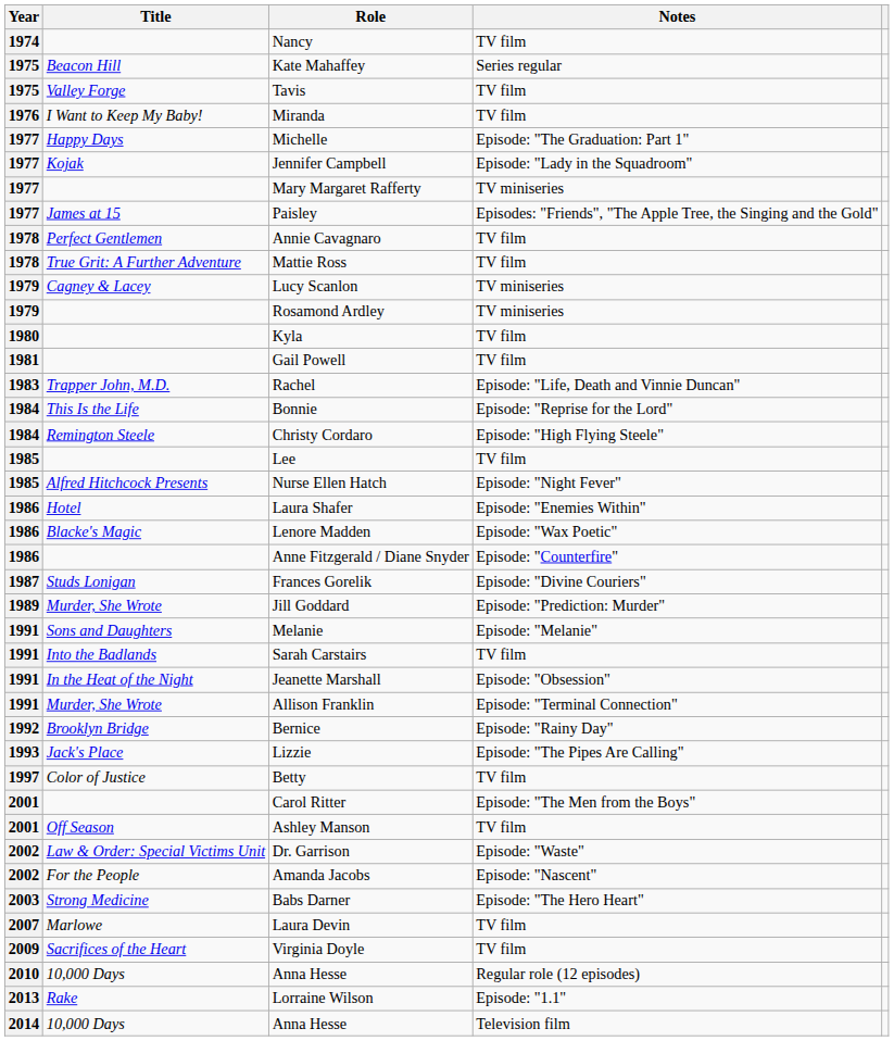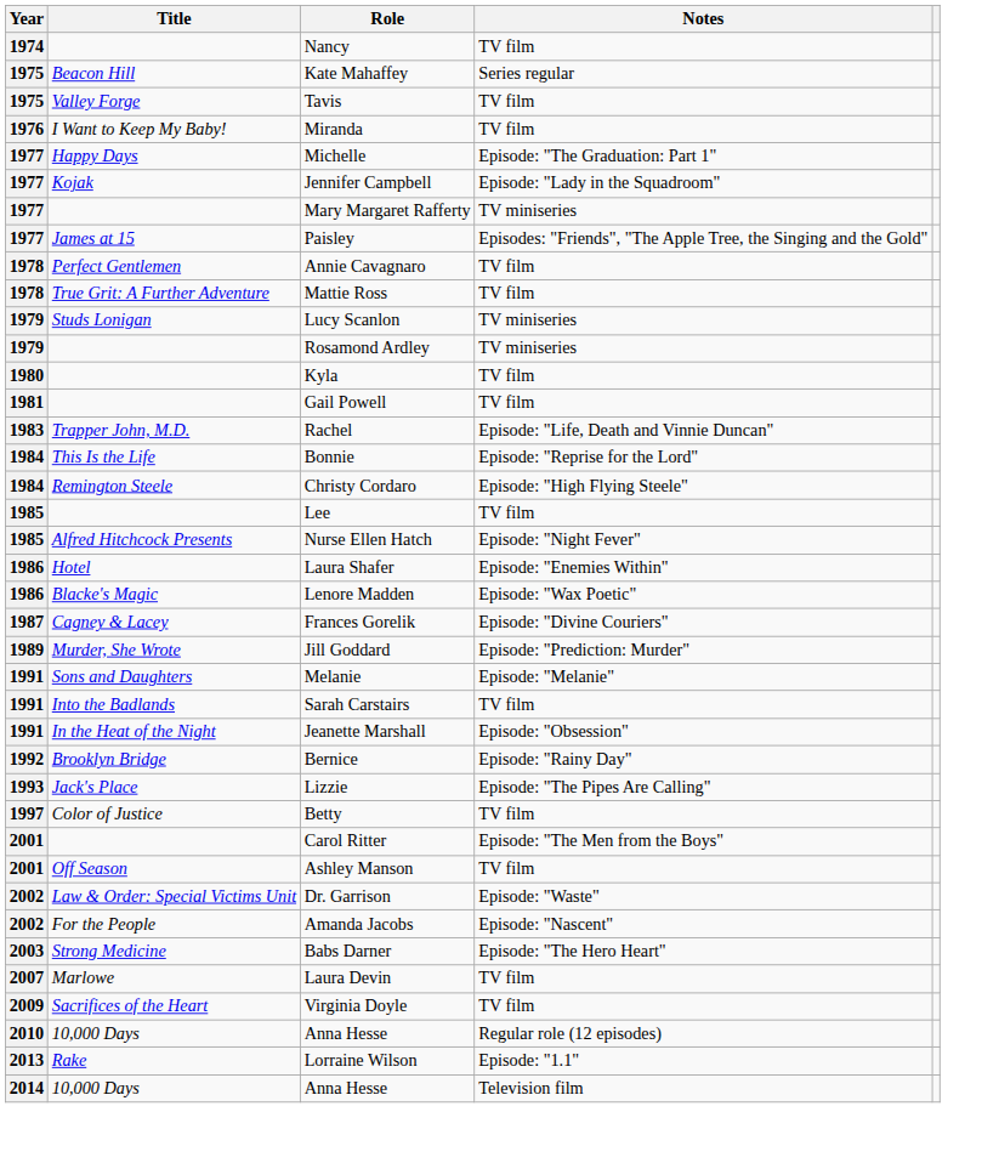Lucy Scanlon | Title: Cagney & Lacey -> Studs Lonigan
- row: 1986 | Anne Fitzgerald / Diane Snyder | Episode: "Counterfire"
Frances Gorelik | Title: Studs Lonigan -> Cagney & Lacey
- row: 1991 | Murder, She Wrote | Allison Franklin | Episode: "Terminal Connection"
